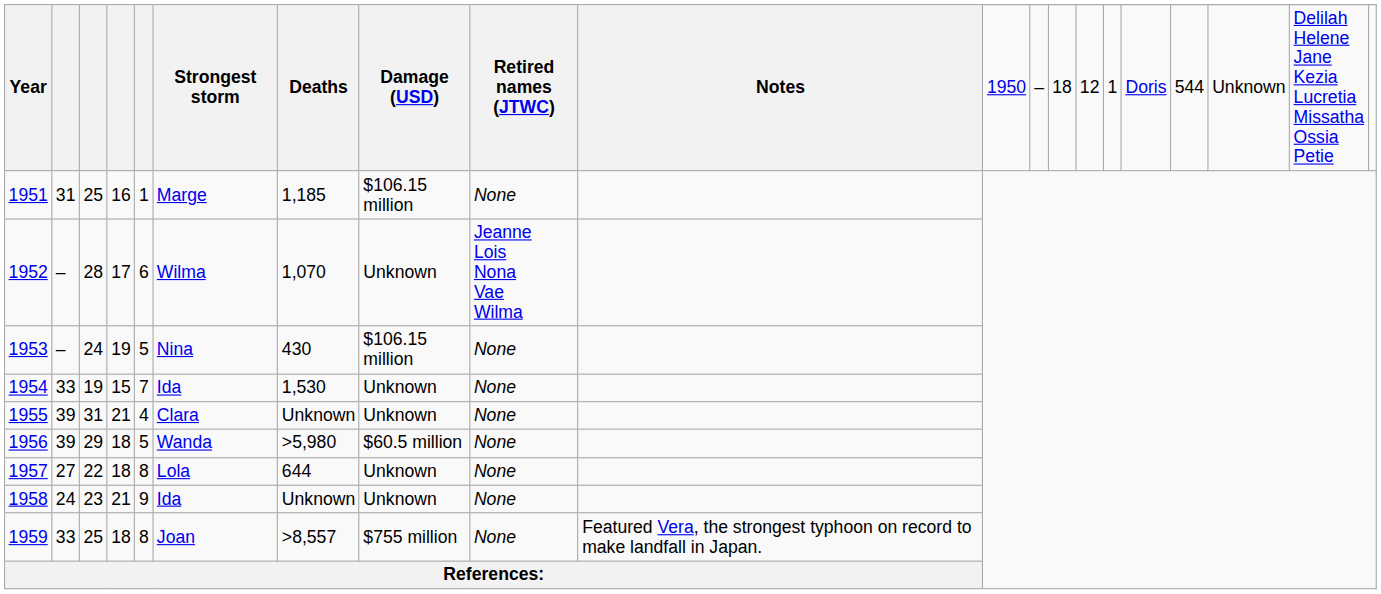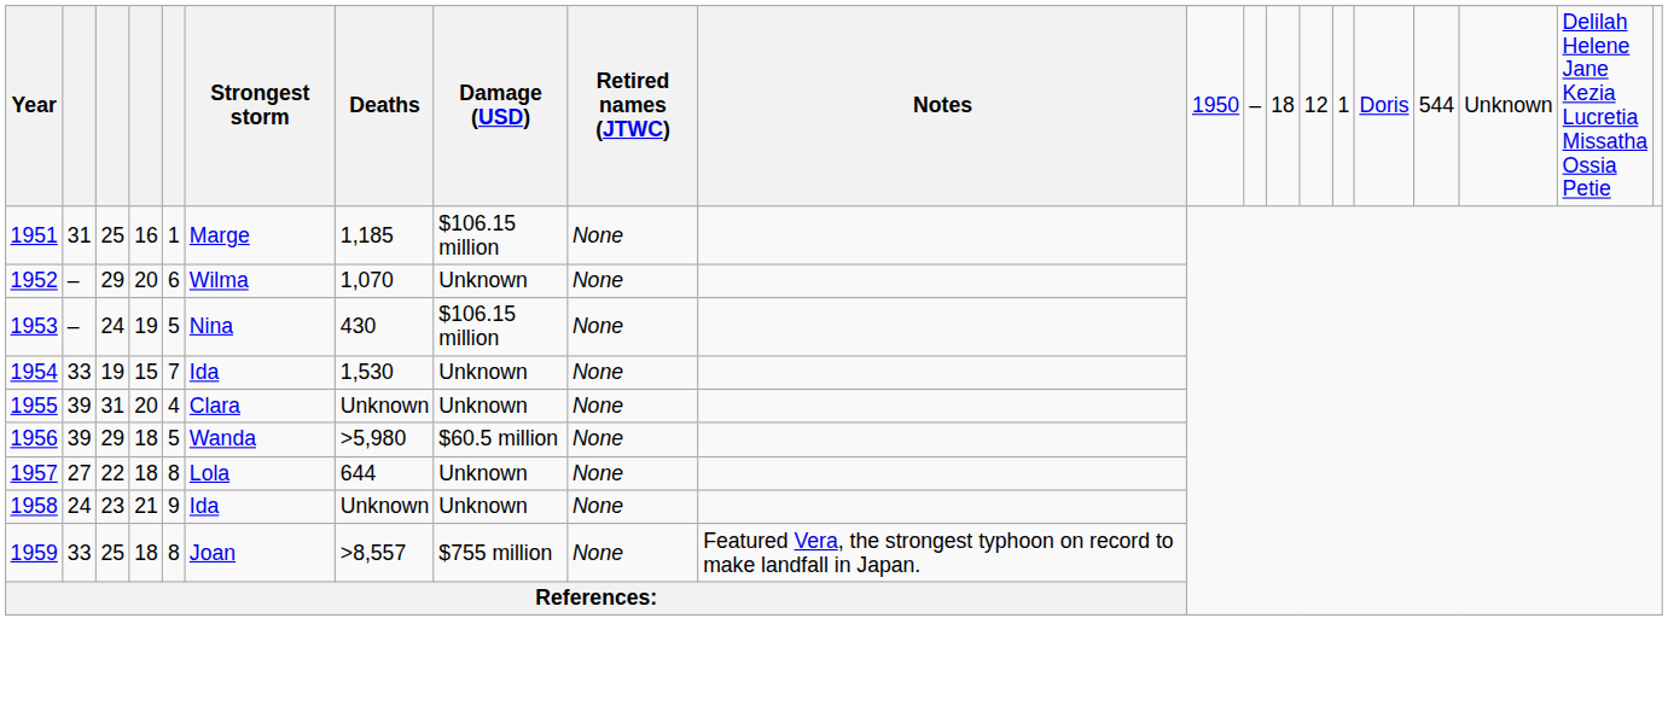1952 | column 3: 28 -> 29
1952 | column 4: 17 -> 20
1952 | Retired names (JTWC): Jeanne Lois Nona Vae Wilma -> None
1955 | column 4: 21 -> 20
